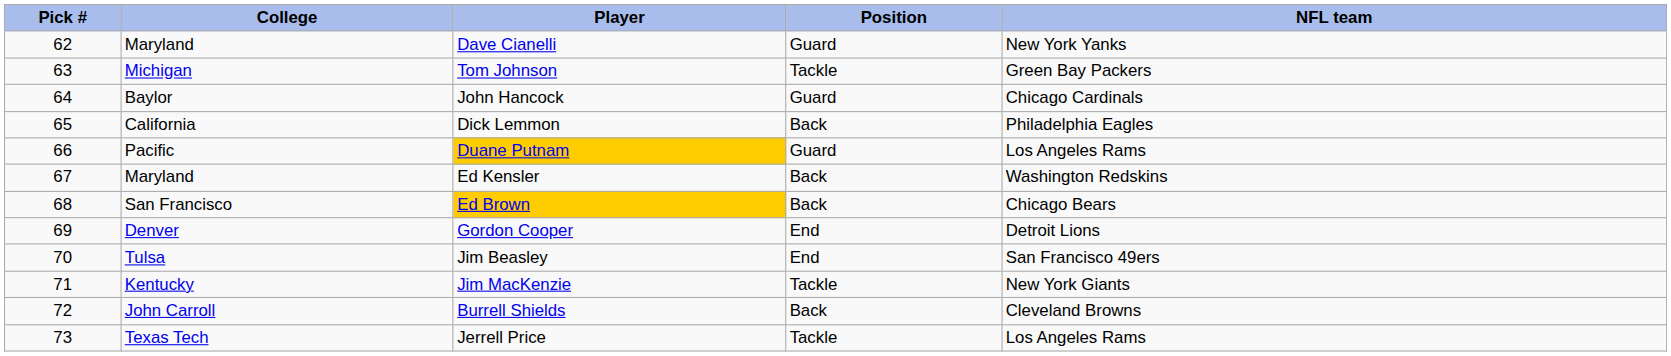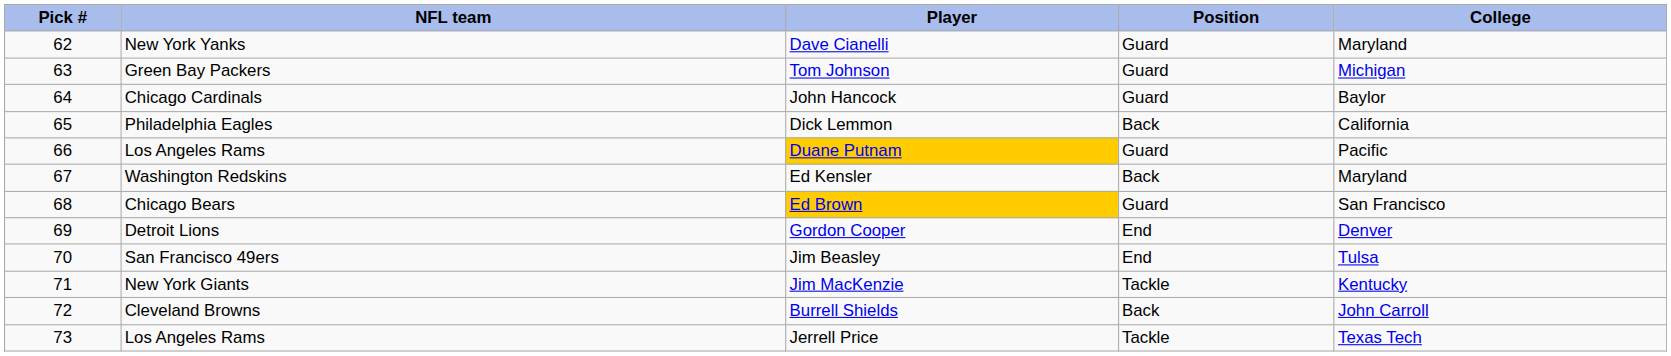columns swapped: NFL team <-> College
Tom Johnson | Position: Tackle -> Guard
Ed Brown | Position: Back -> Guard
